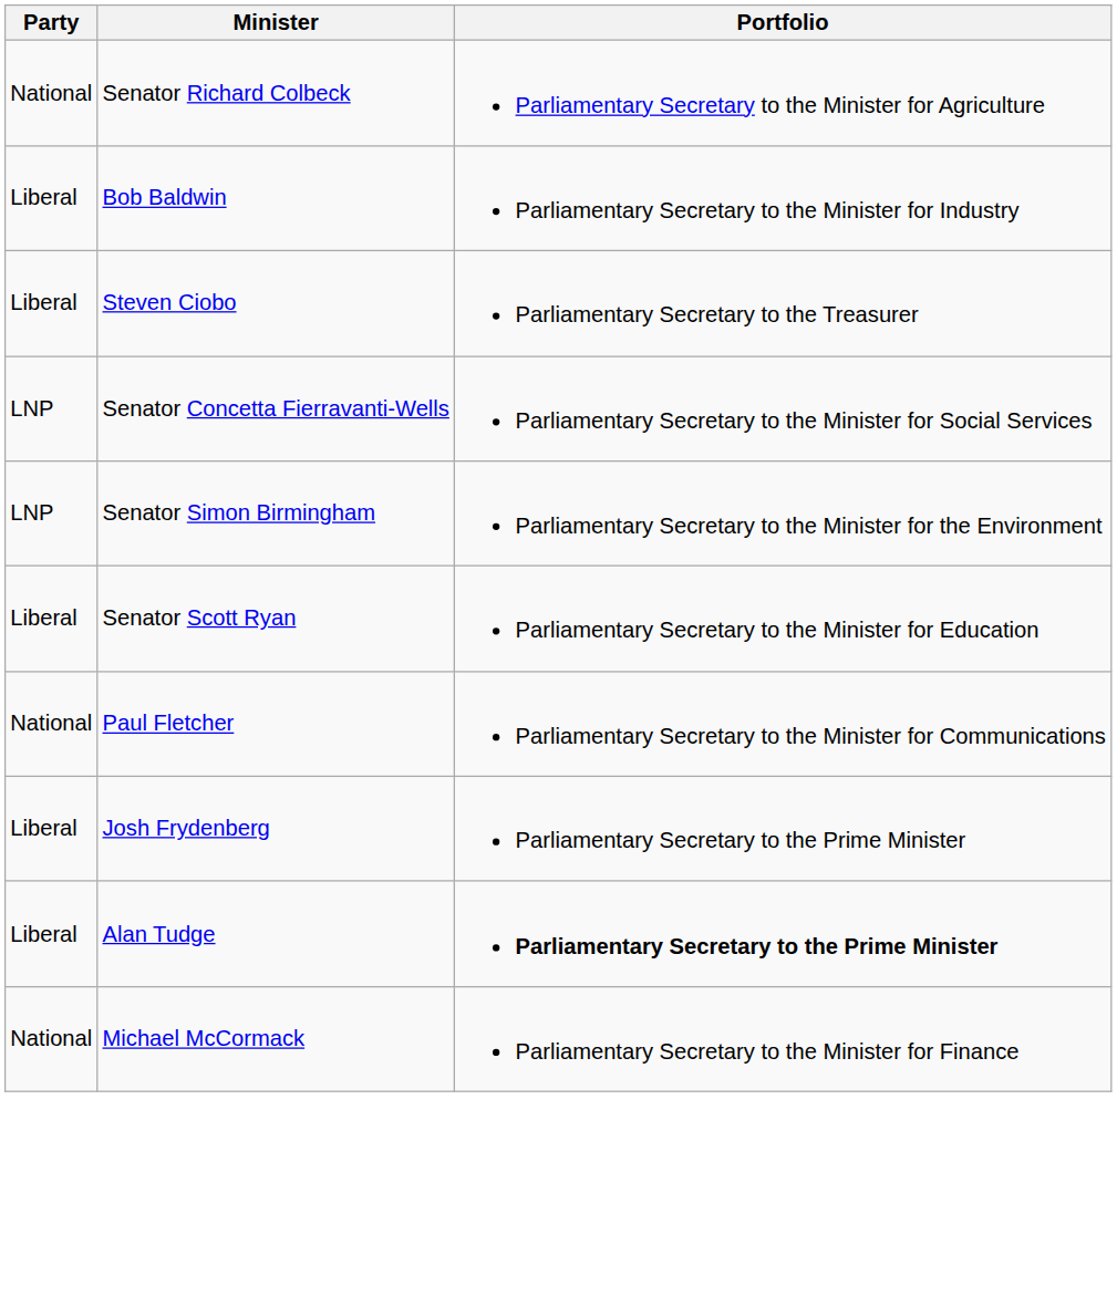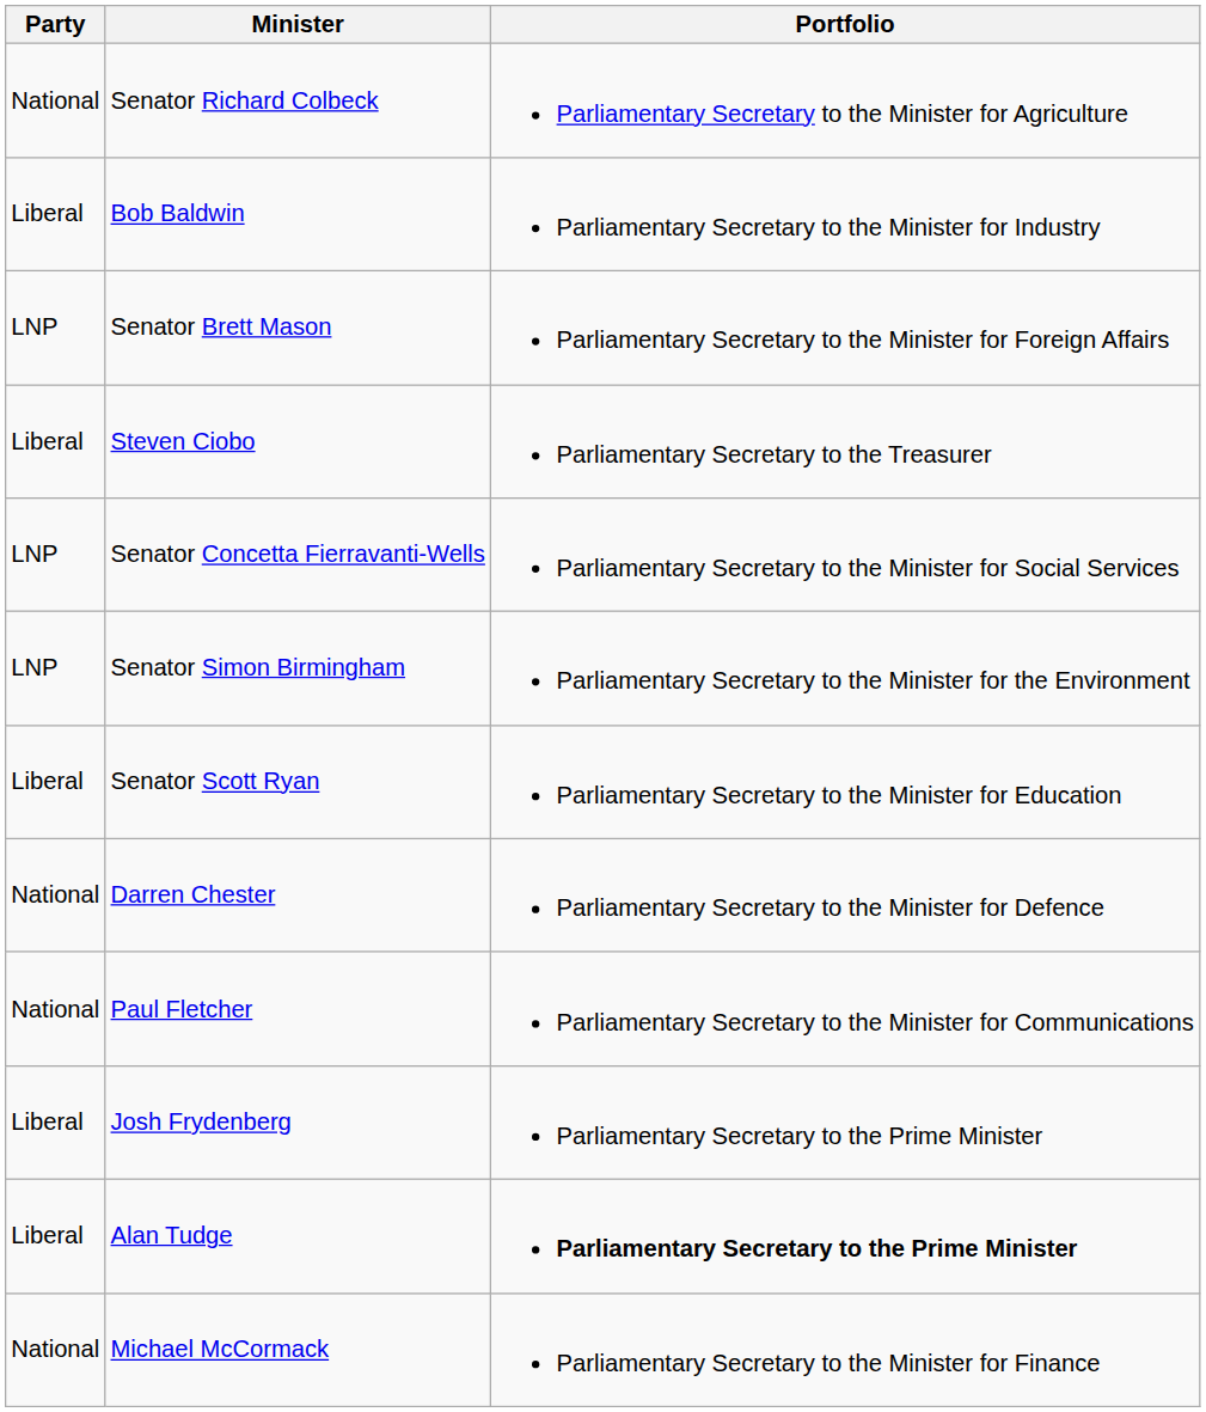+ row: LNP | Senator Brett Mason | Parliamentary Secretary to the Minister for Foreign Affairs
+ row: National | Darren Chester | Parliamentary Secretary to the Minister for Defence
